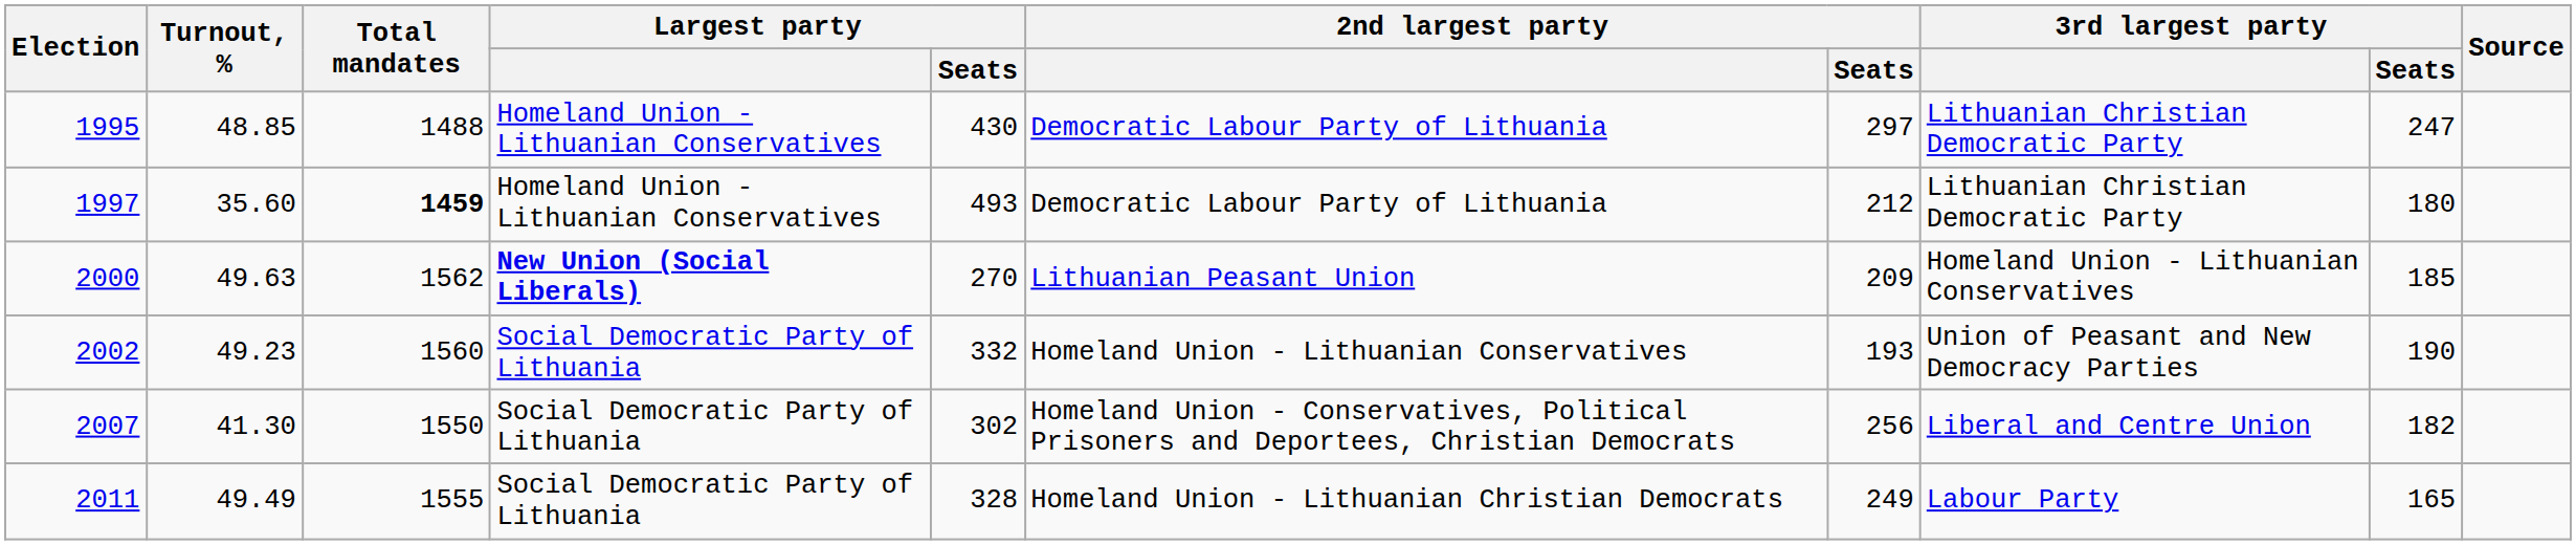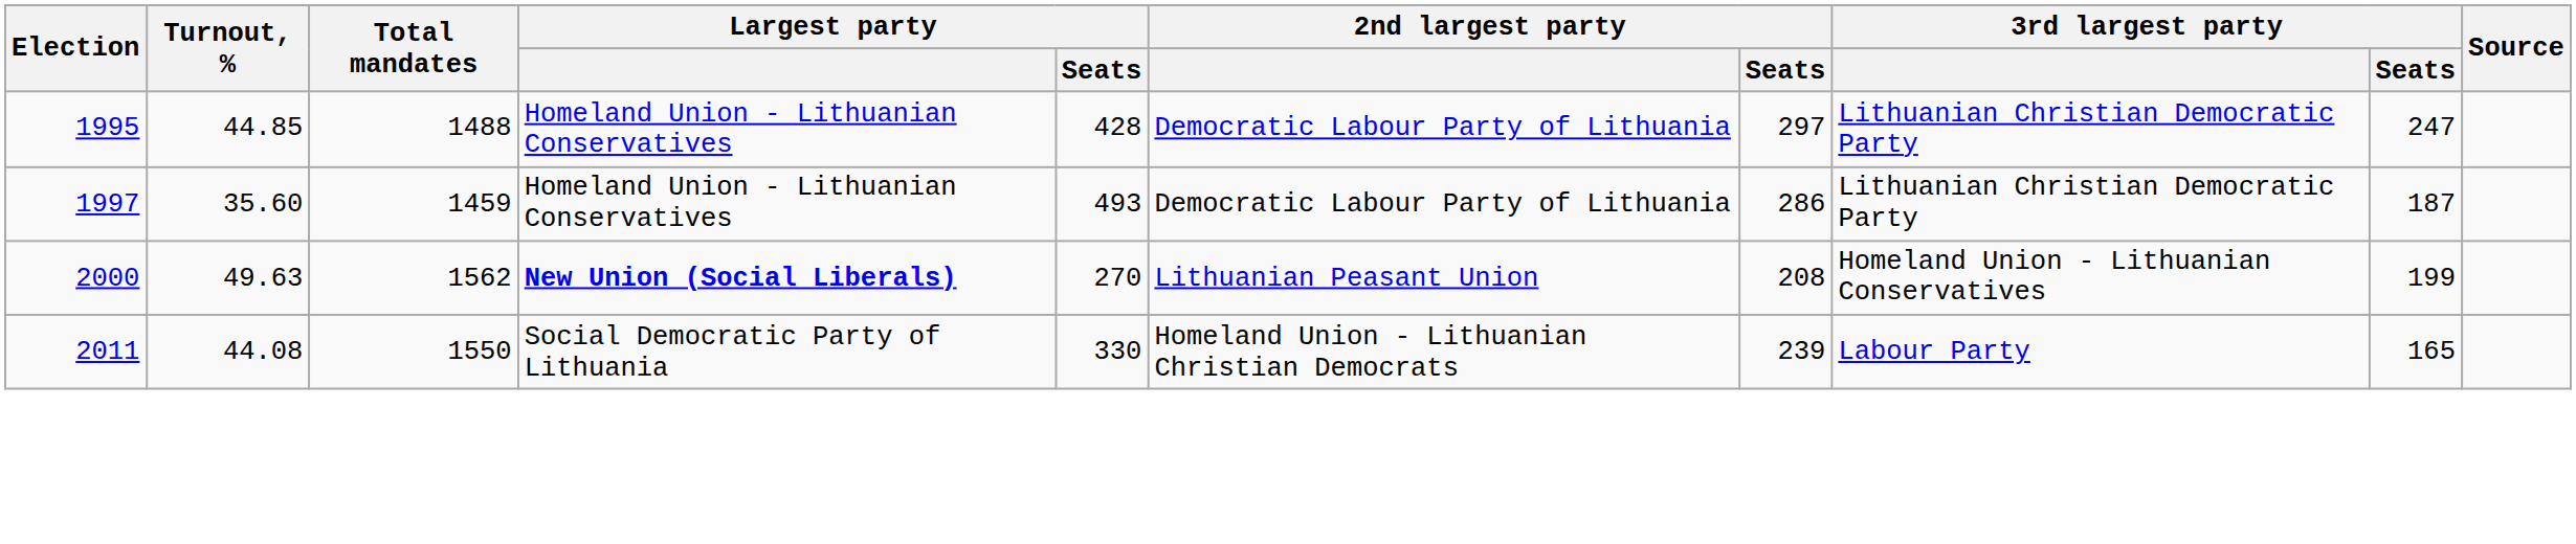1995 | Turnout, %: 48.85 -> 44.85
1995 | Largest party / Seats: 430 -> 428
1997 | Total mandates: bold -> normal
1997 | 2nd largest party / Seats: 212 -> 286
1997 | 3rd largest party / Seats: 180 -> 187
2000 | 2nd largest party / Seats: 209 -> 208
2000 | 3rd largest party / Seats: 185 -> 199
- row: 2002 | 49.23 | 1560 | Social Democratic Party of Lithuania | 332 | Homeland Union - Lithuanian Conservatives | 193 | Union of Peasant and New Democracy Parties | 190
- row: 2007 | 41.30 | 1550 | Social Democratic Party of Lithuania | 302 | Homeland Union - Conservatives, Political Prisoners and Deportees, Christian Democrats | 256 | Liberal and Centre Union | 182
2011 | Turnout, %: 49.49 -> 44.08
2011 | Total mandates: 1555 -> 1550
2011 | Largest party / Seats: 328 -> 330
2011 | 2nd largest party / Seats: 249 -> 239
